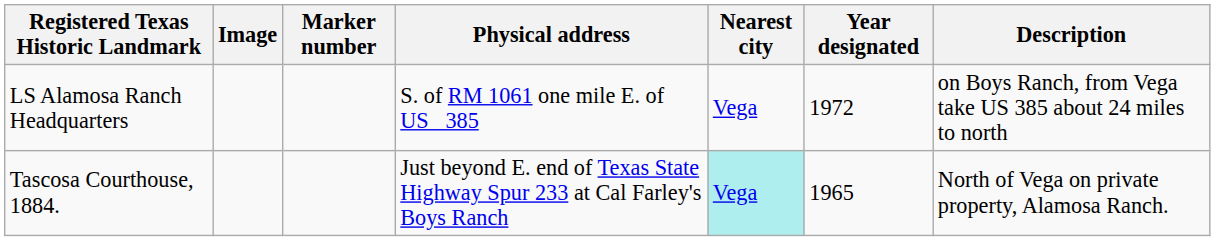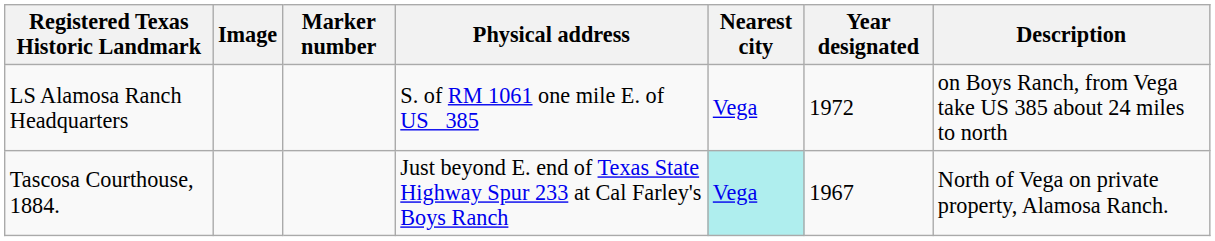Tascosa Courthouse, 1884. | Year designated: 1965 -> 1967
